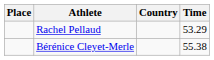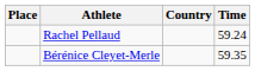Rachel Pellaud | Time: 53.29 -> 59.24
Bérénice Cleyet-Merle | Time: 55.38 -> 59.35
